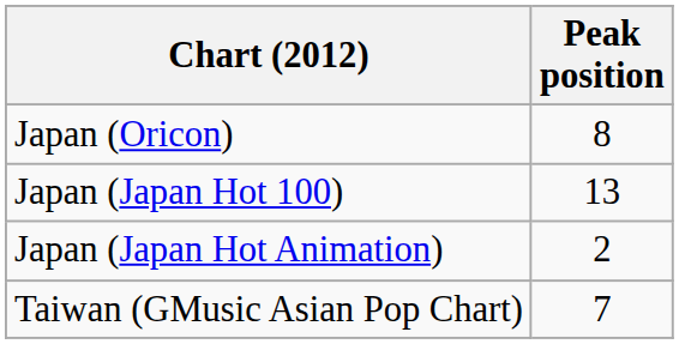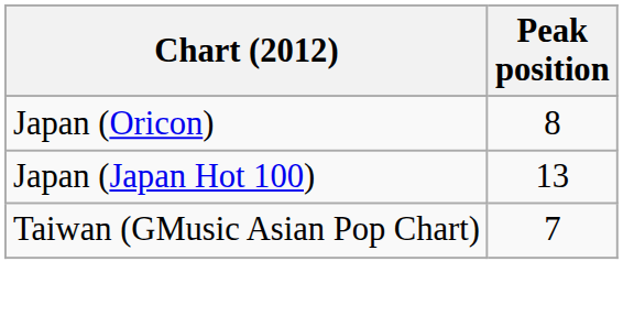- row: Japan (Japan Hot Animation) | 2
